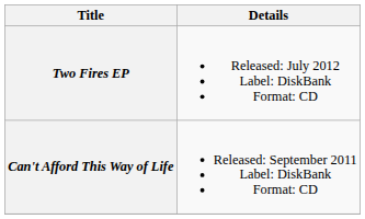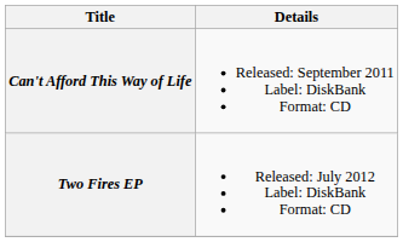rows swapped: Can't Afford This Way of Life <-> Two Fires EP
